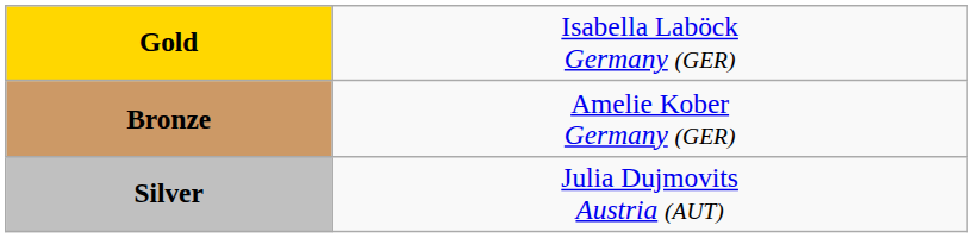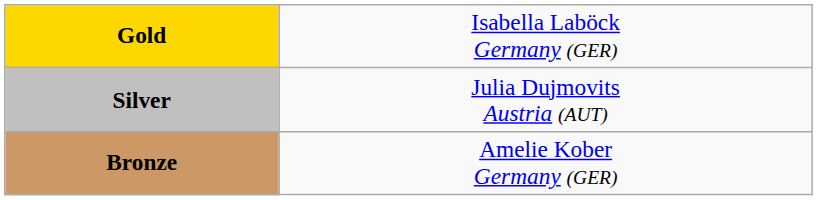rows swapped: Silver <-> Bronze
